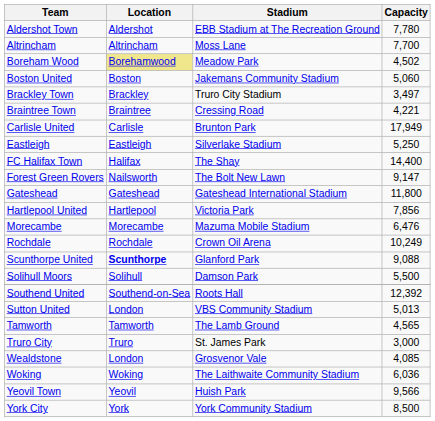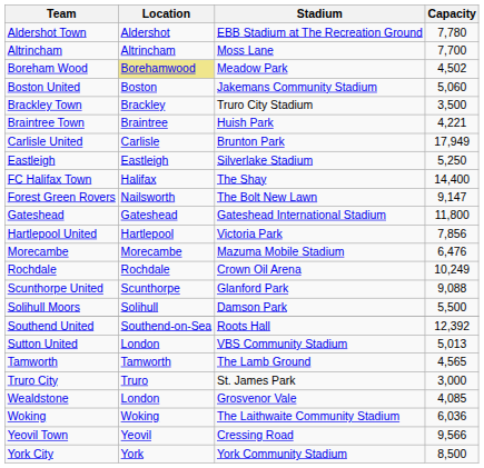Brackley Town | Capacity: 3,497 -> 3,500
Braintree Town | Stadium: Cressing Road -> Huish Park
Scunthorpe United | Location: bold -> normal
Yeovil Town | Stadium: Huish Park -> Cressing Road
